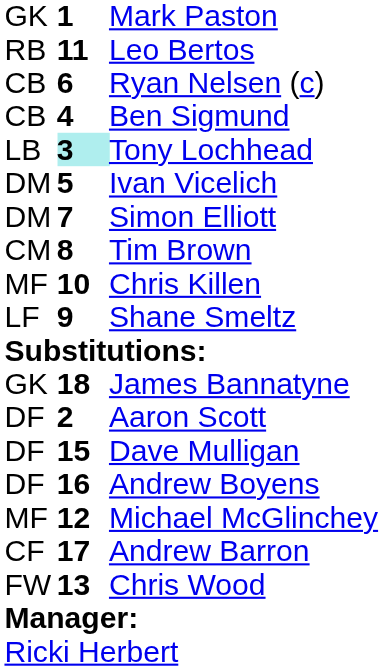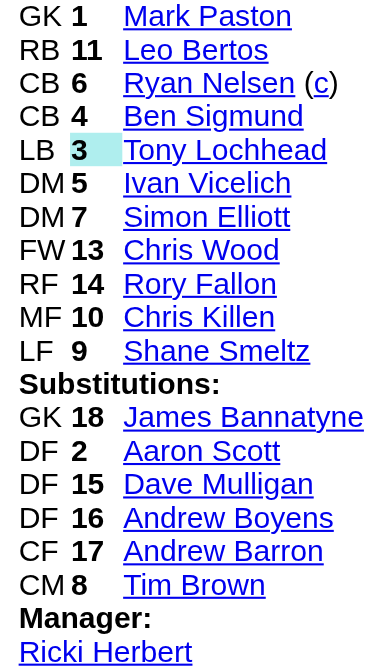rows swapped: Tim Brown <-> Chris Wood
+ row: RF | 14 | Rory Fallon
- row: MF | 12 | Michael McGlinchey
